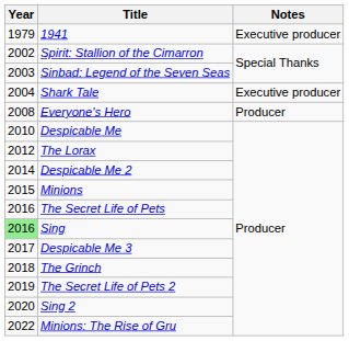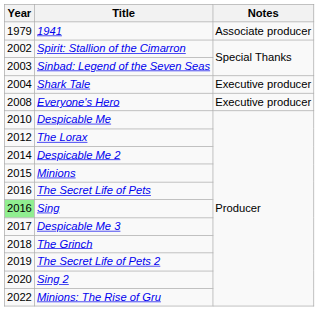1941 | Notes: Executive producer -> Associate producer
Everyone's Hero | Notes: Producer -> Executive producer
